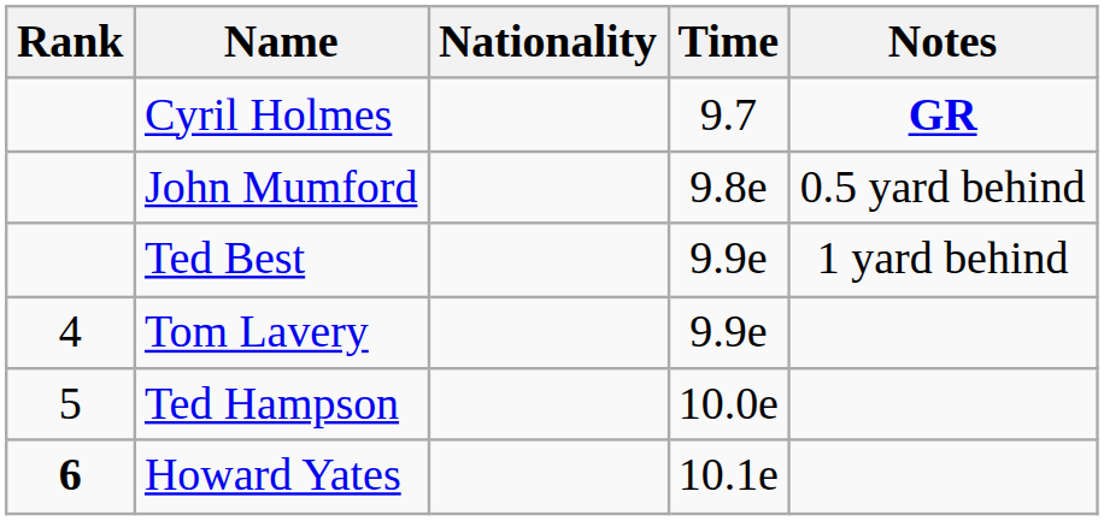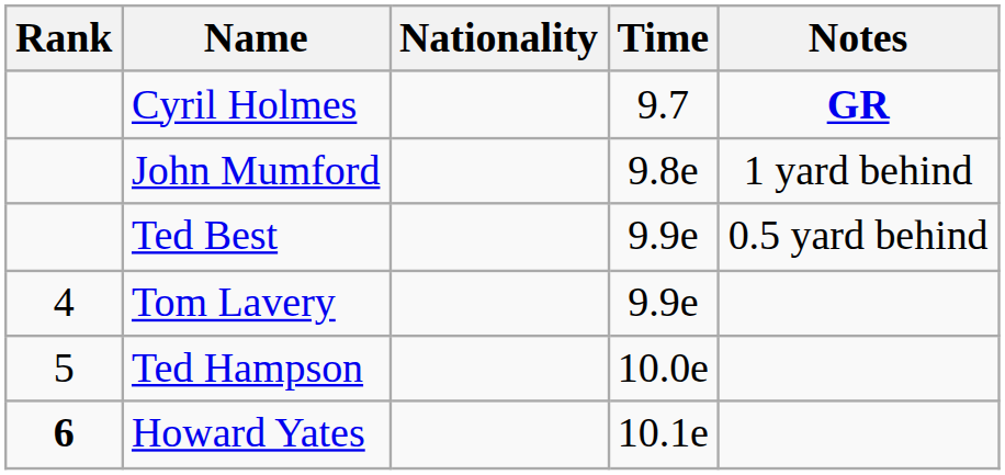John Mumford | Notes: 0.5 yard behind -> 1 yard behind
Ted Best | Notes: 1 yard behind -> 0.5 yard behind
